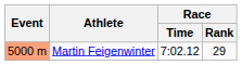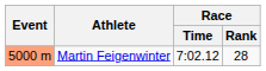Martin Feigenwinter | Race / Rank: 29 -> 28
